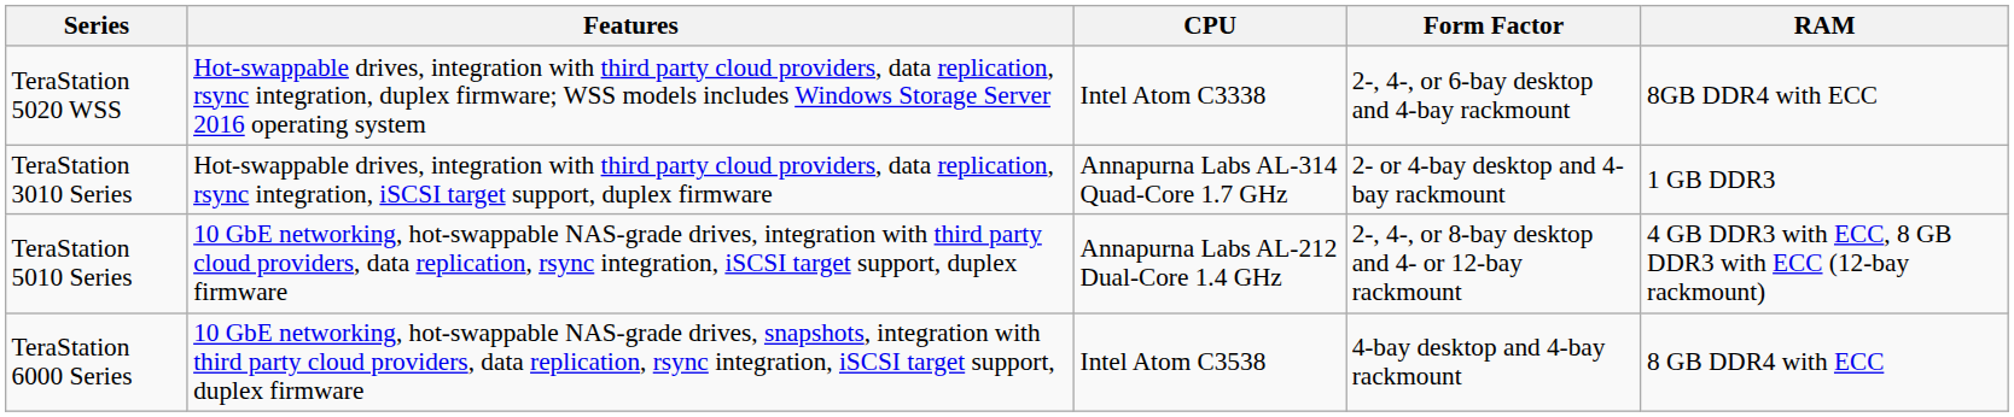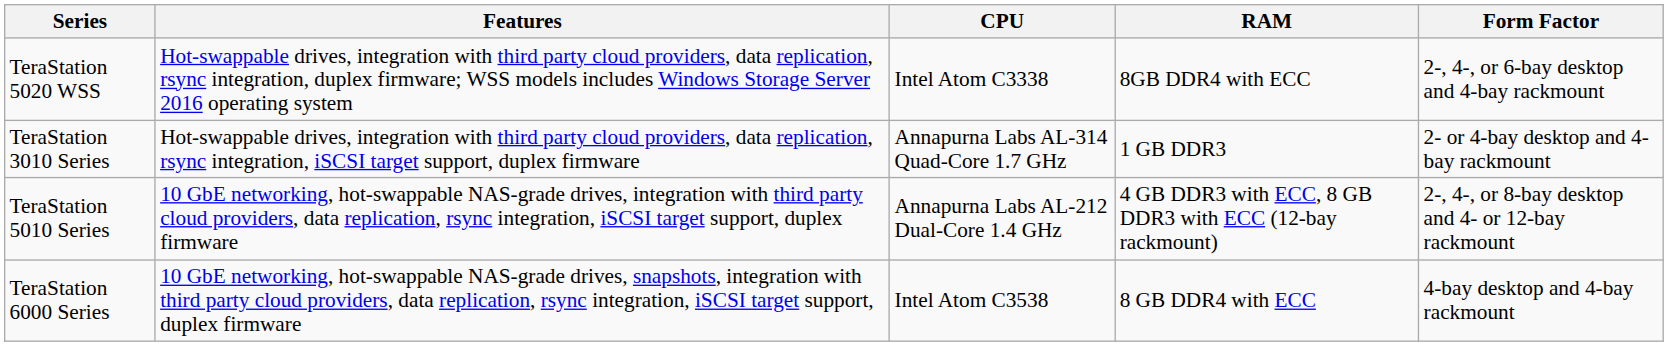columns swapped: RAM <-> Form Factor
